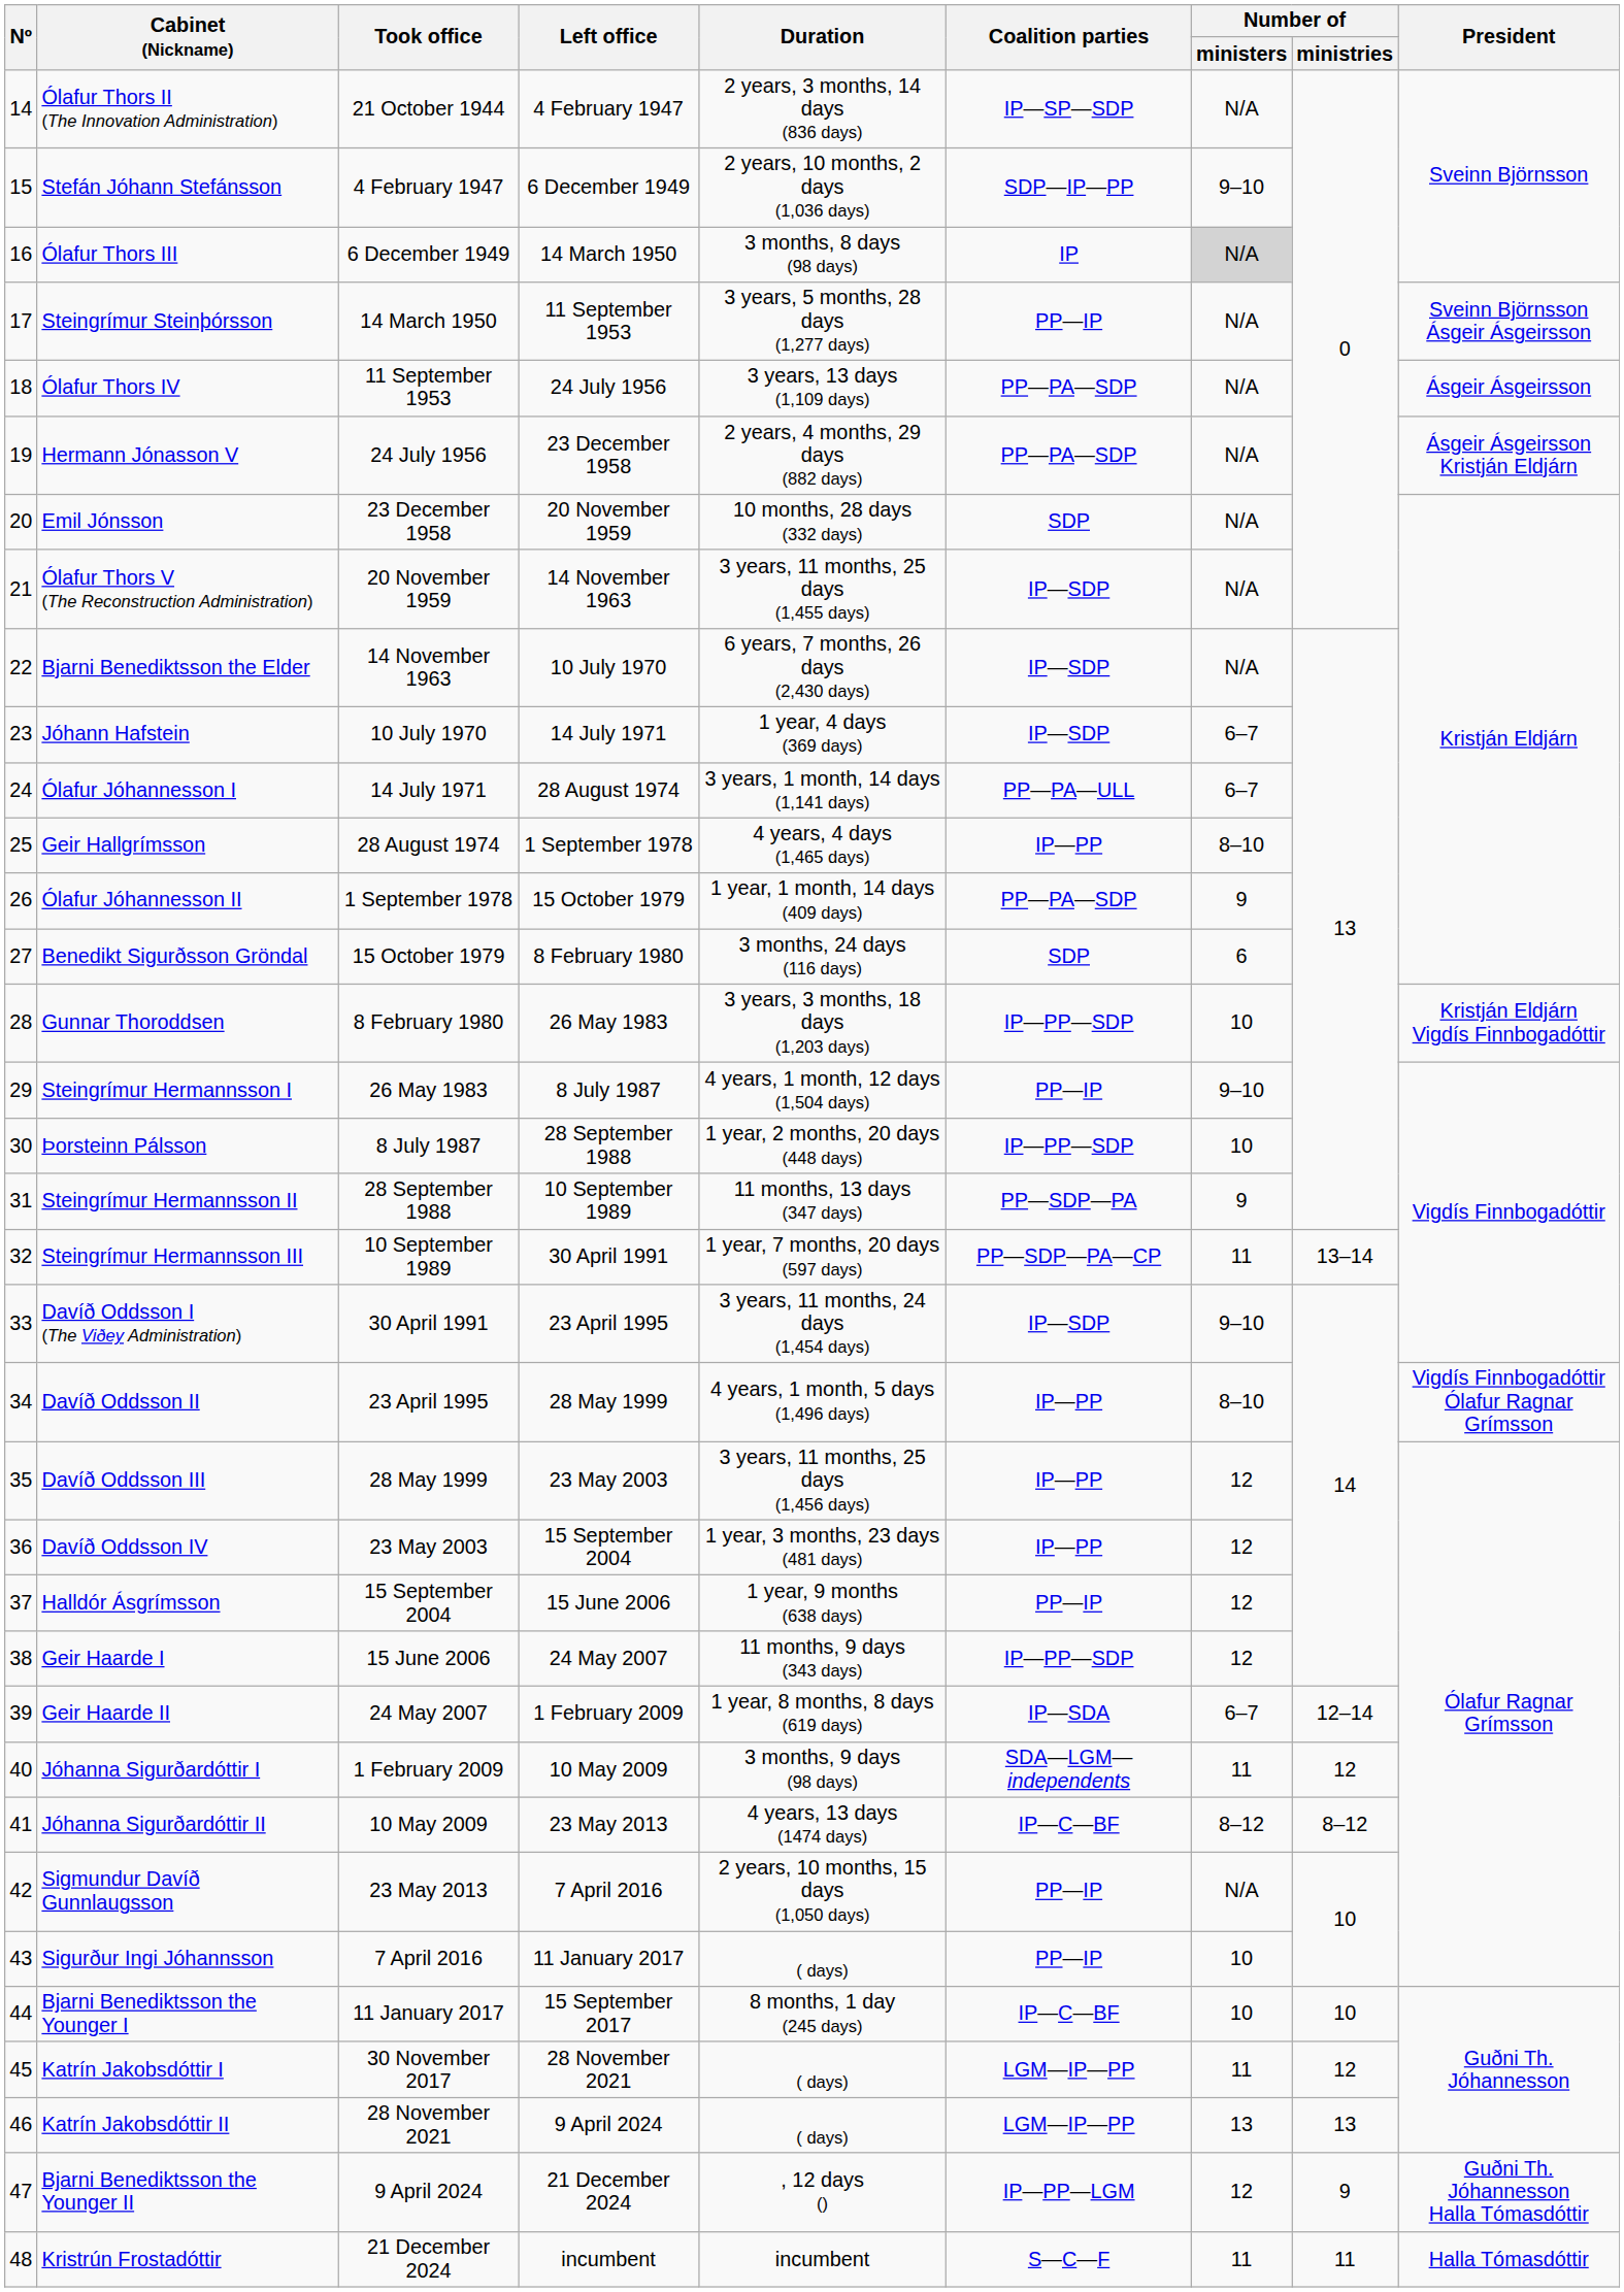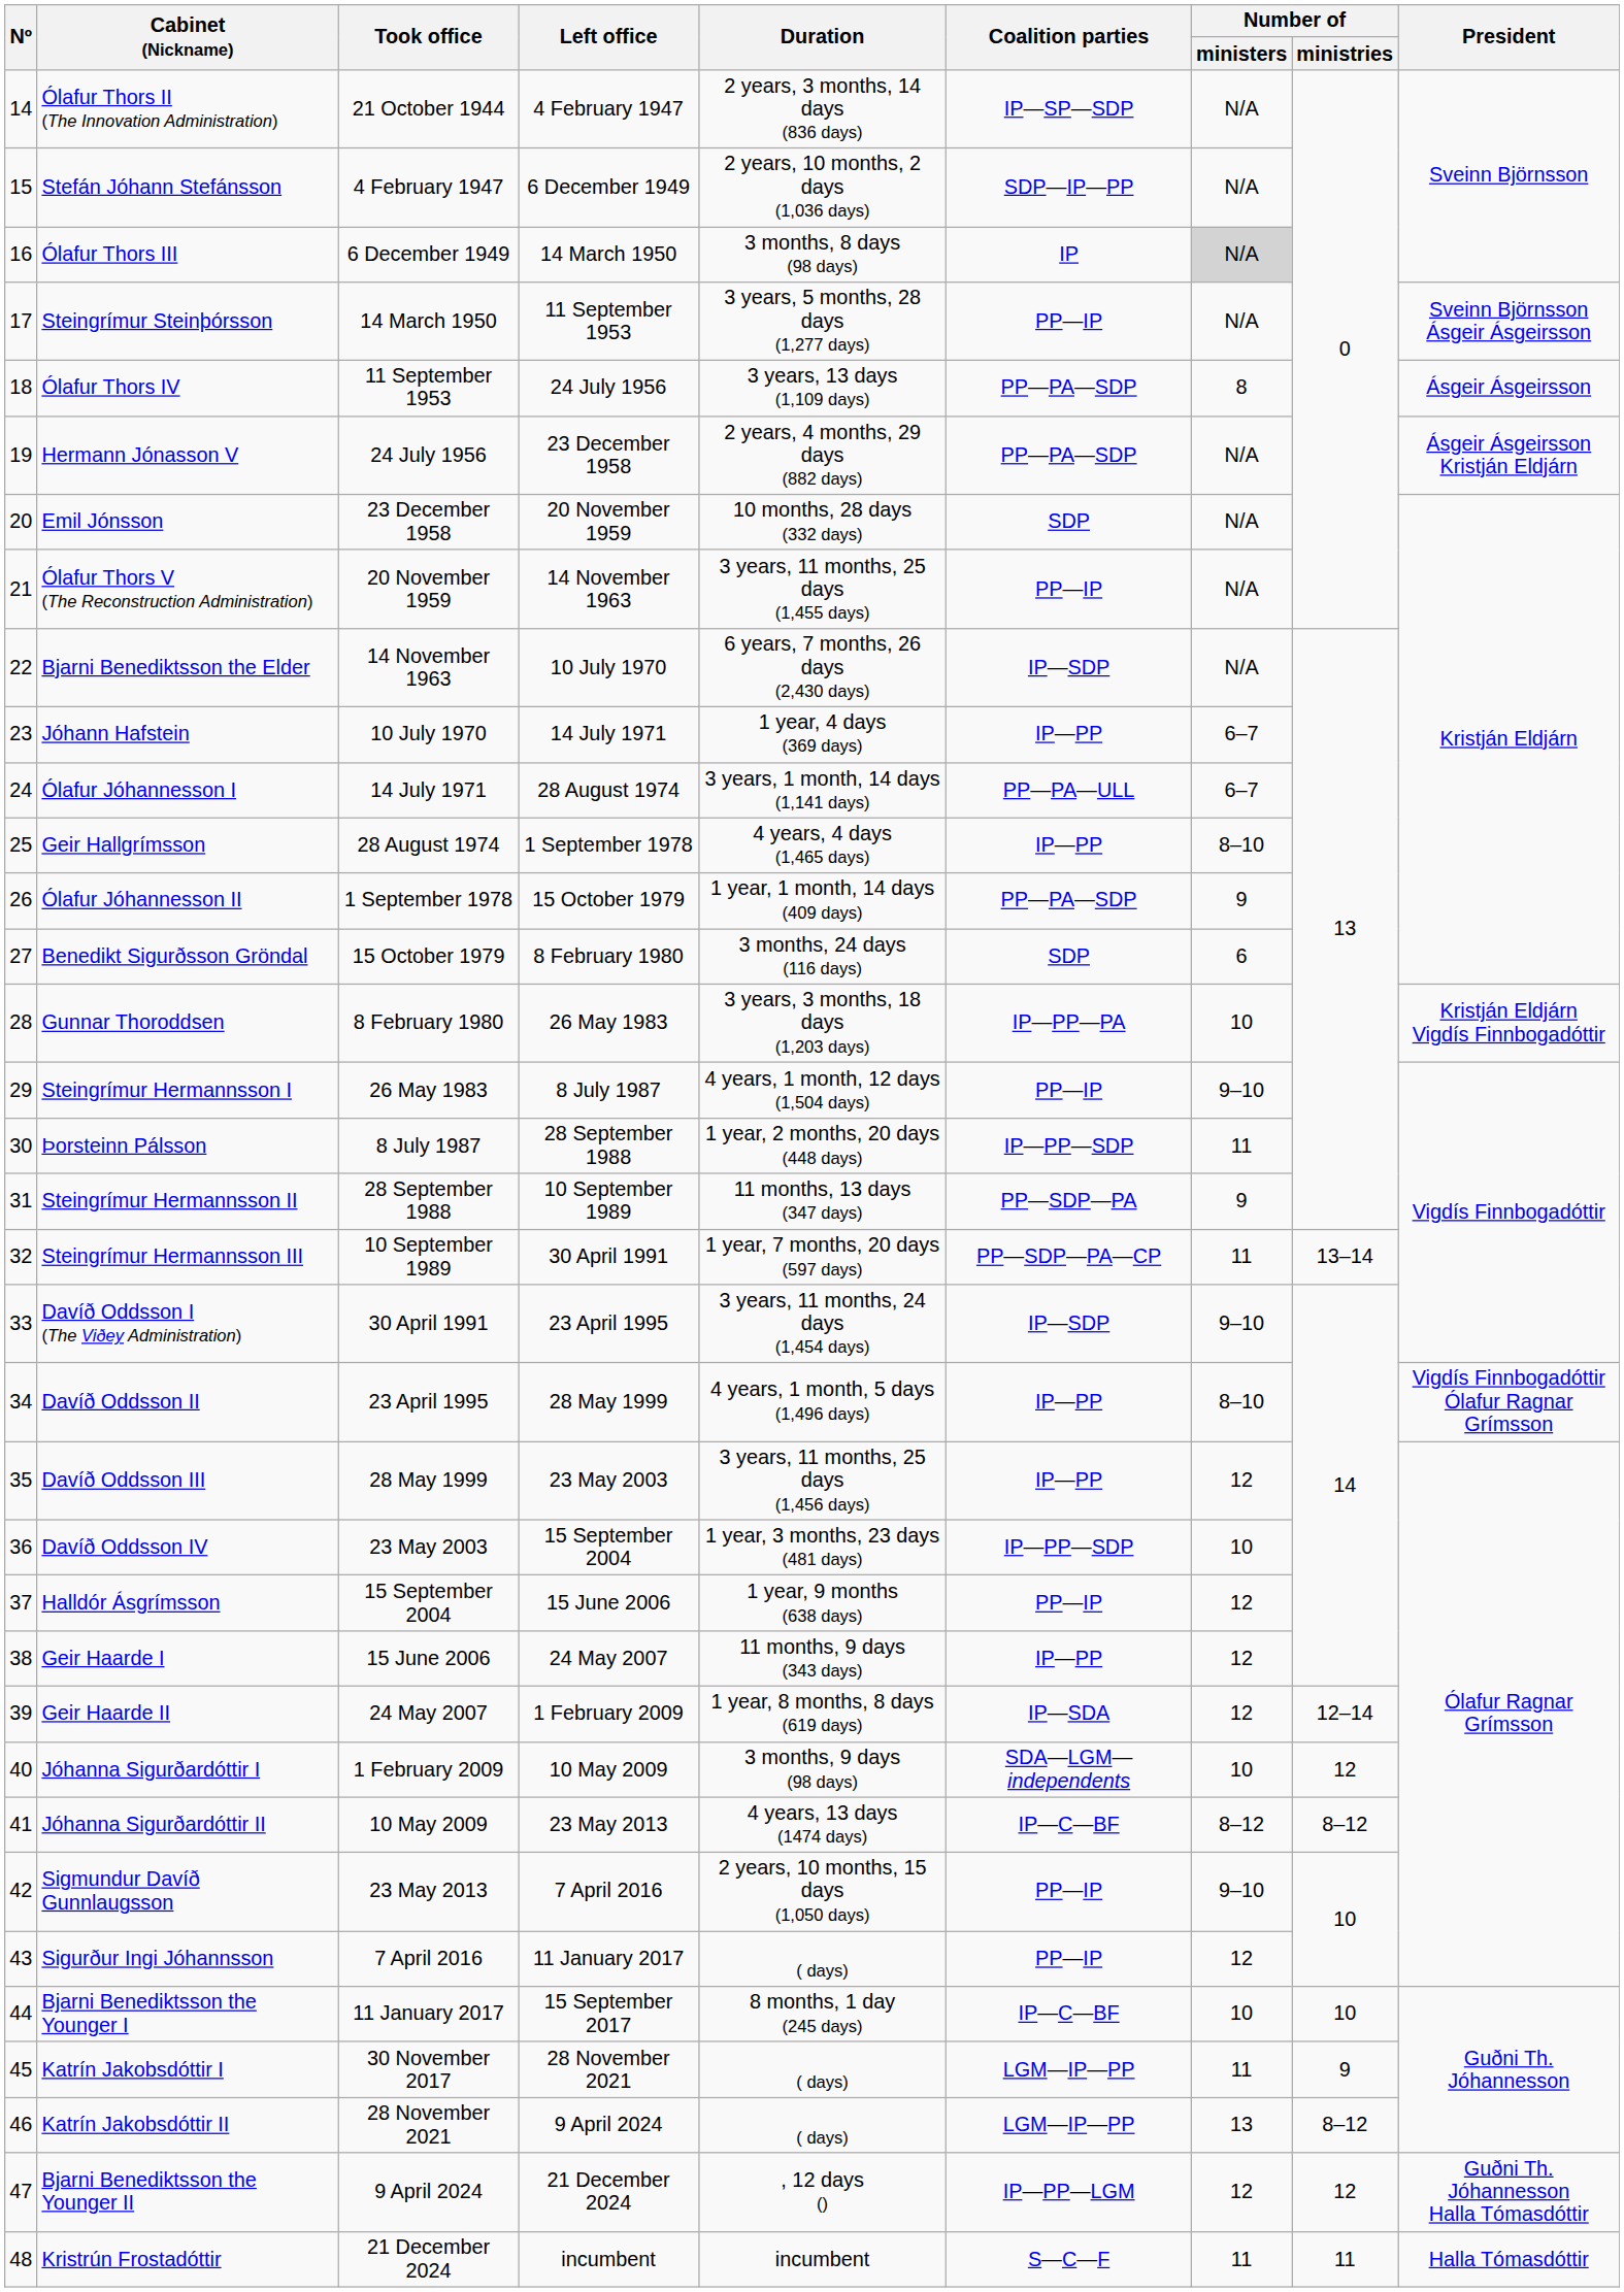Stefán Jóhann Stefánsson | Number of / ministers: 9–10 -> N/A
Ólafur Thors IV | Number of / ministers: N/A -> 8
Ólafur Thors V (The Reconstruction Administration) | Coalition parties: IP—SDP -> PP—IP
Jóhann Hafstein | Coalition parties: IP—SDP -> IP—PP
Gunnar Thoroddsen | Coalition parties: IP—PP—SDP -> IP—PP—PA
Þorsteinn Pálsson | Number of / ministers: 10 -> 11
Davíð Oddsson IV | Coalition parties: IP—PP -> IP—PP—SDP
Davíð Oddsson IV | Number of / ministers: 12 -> 10
Geir Haarde I | Coalition parties: IP—PP—SDP -> IP—PP
Geir Haarde II | Number of / ministers: 6–7 -> 12
Jóhanna Sigurðardóttir I | Number of / ministers: 11 -> 10
Sigmundur Davíð Gunnlaugsson | Number of / ministers: N/A -> 9–10
Sigurður Ingi Jóhannsson | Number of / ministers: 10 -> 12
Katrín Jakobsdóttir I | Number of / ministries: 12 -> 9
Katrín Jakobsdóttir II | Number of / ministries: 13 -> 8–12
Bjarni Benediktsson the Younger II | Number of / ministries: 9 -> 12
